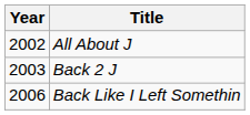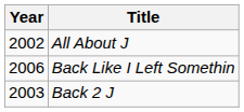rows swapped: Back 2 J <-> Back Like I Left Somethin
